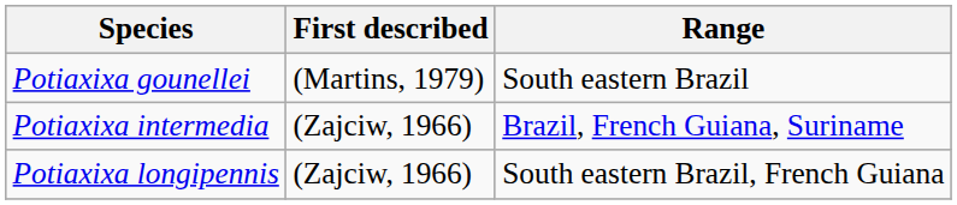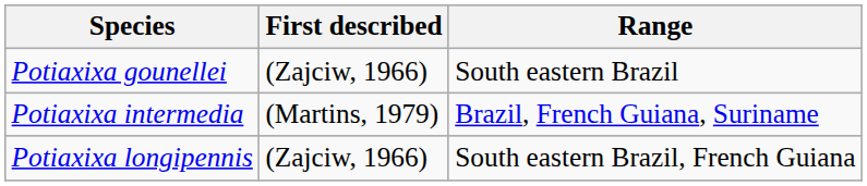Potiaxixa gounellei | First described: (Martins, 1979) -> (Zajciw, 1966)
Potiaxixa intermedia | First described: (Zajciw, 1966) -> (Martins, 1979)
